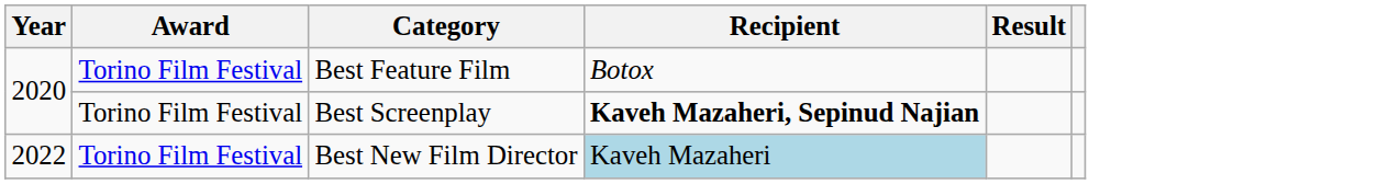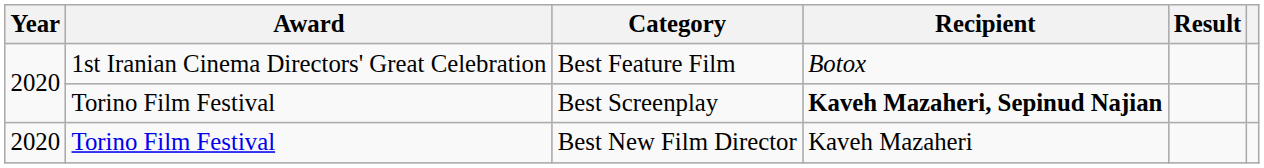Best Feature Film | Award: Torino Film Festival -> 1st Iranian Cinema Directors' Great Celebration
Best New Film Director | Year: 2022 -> 2020
Best New Film Director | Recipient: lightblue background -> no background
